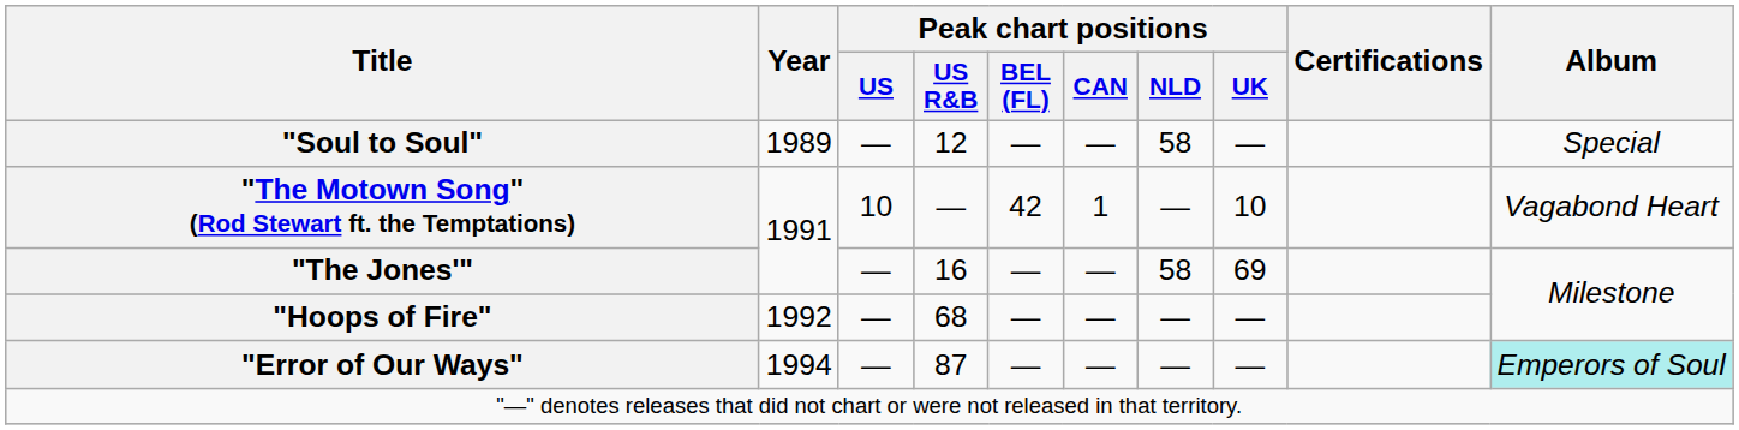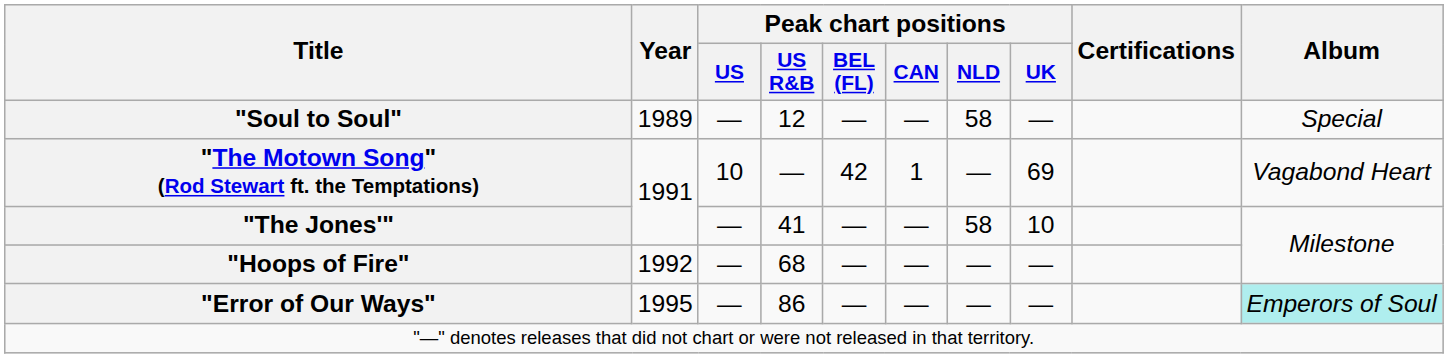"The Motown Song" (Rod Stewart ft. the Temptations) | Peak chart positions / UK: 10 -> 69
"The Jones'" | Peak chart positions / US R&B: 16 -> 41
"The Jones'" | Peak chart positions / UK: 69 -> 10
"Error of Our Ways" | Year: 1994 -> 1995
"Error of Our Ways" | Peak chart positions / US R&B: 87 -> 86
